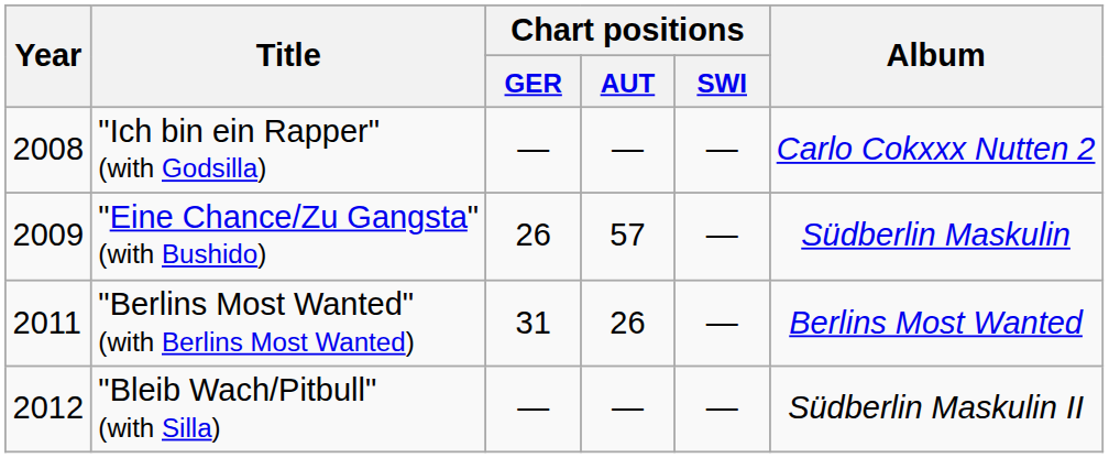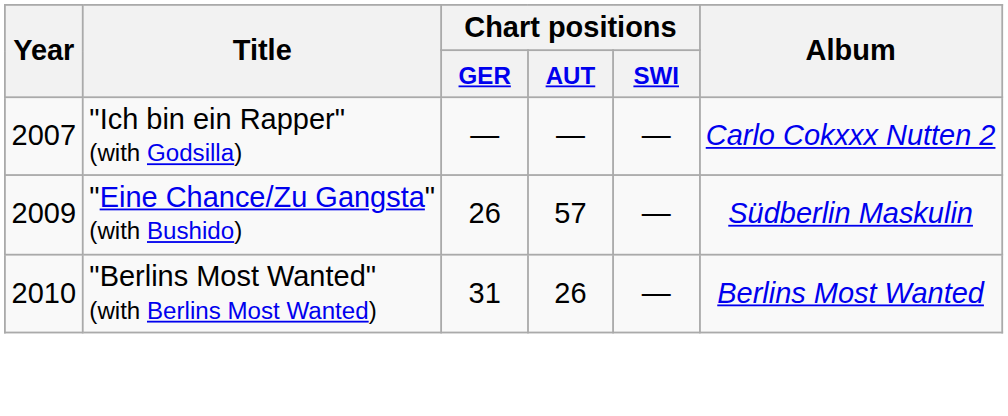"Ich bin ein Rapper" (with Godsilla) | Year: 2008 -> 2007
"Berlins Most Wanted" (with Berlins Most Wanted) | Year: 2011 -> 2010
- row: 2012 | "Bleib Wach/Pitbull" (with Silla) | — | — | — | Südberlin Maskulin II
